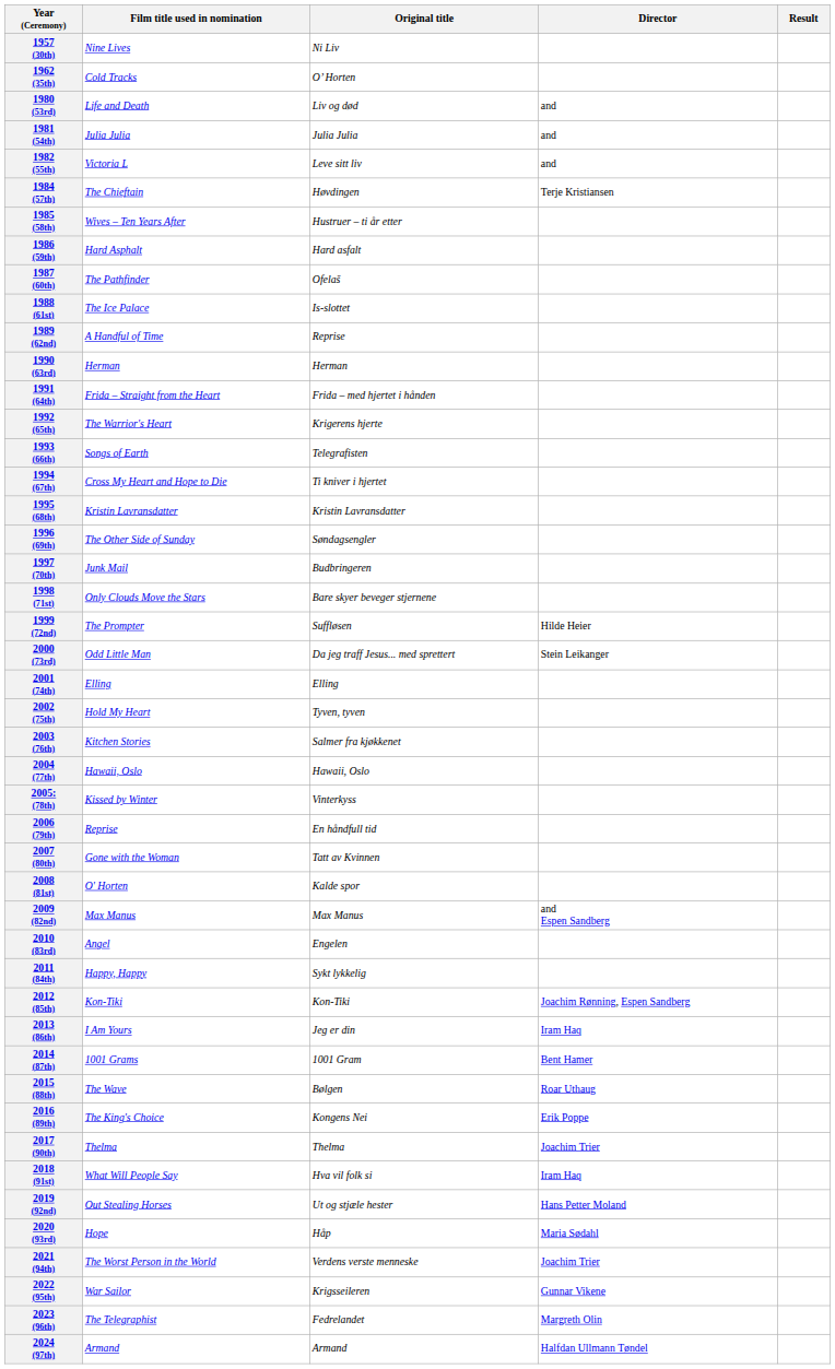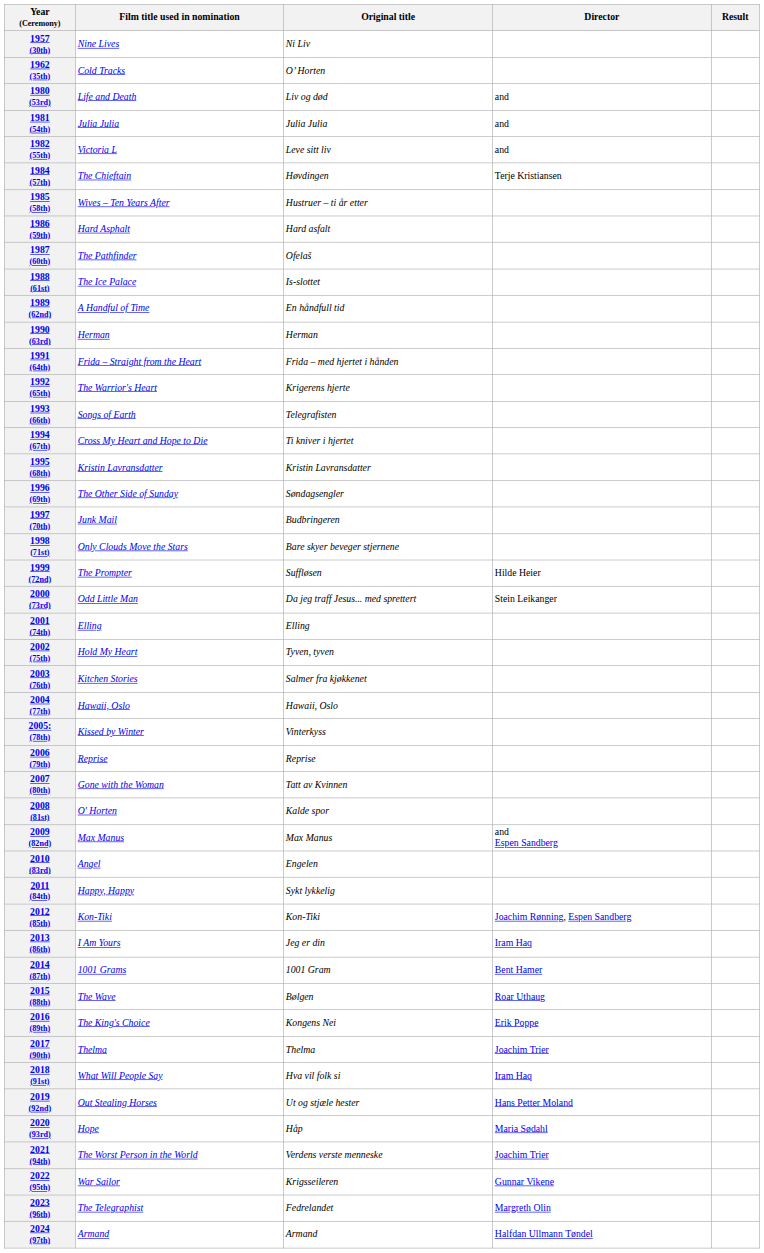1989 (62nd) | Original title: Reprise -> En håndfull tid
2006 (79th) | Original title: En håndfull tid -> Reprise
